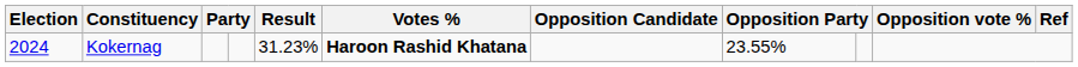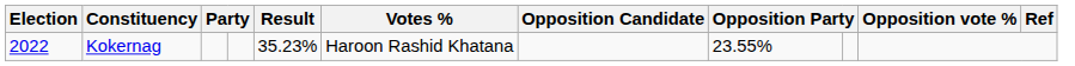Kokernag | Election: 2024 -> 2022
Kokernag | Result: 31.23% -> 35.23%
Kokernag | Votes %: bold -> normal
